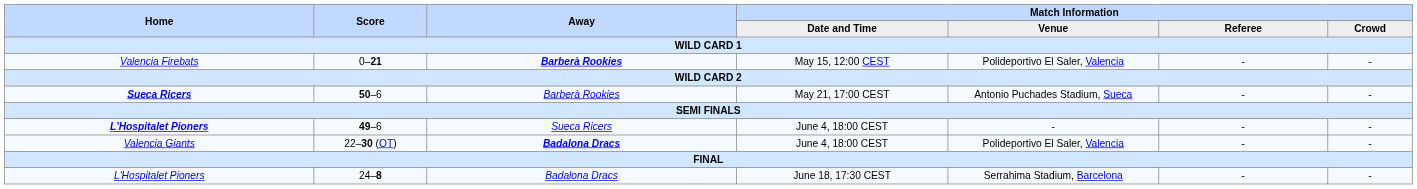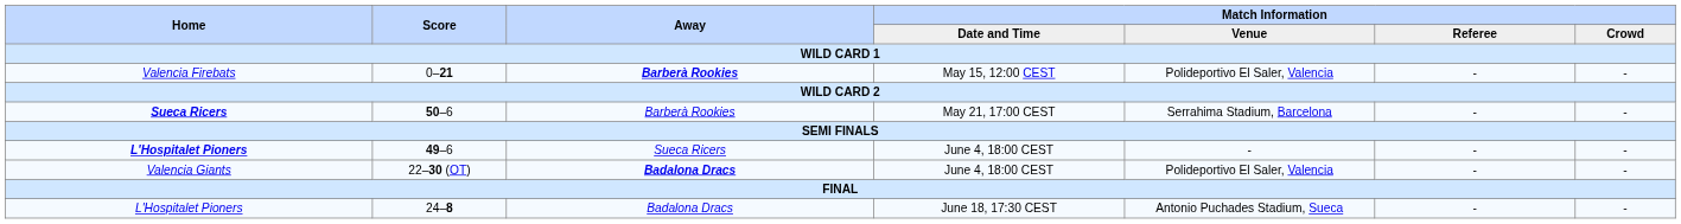50–6 | Match Information / Venue: Antonio Puchades Stadium, Sueca -> Serrahima Stadium, Barcelona
24–8 | Match Information / Venue: Serrahima Stadium, Barcelona -> Antonio Puchades Stadium, Sueca
